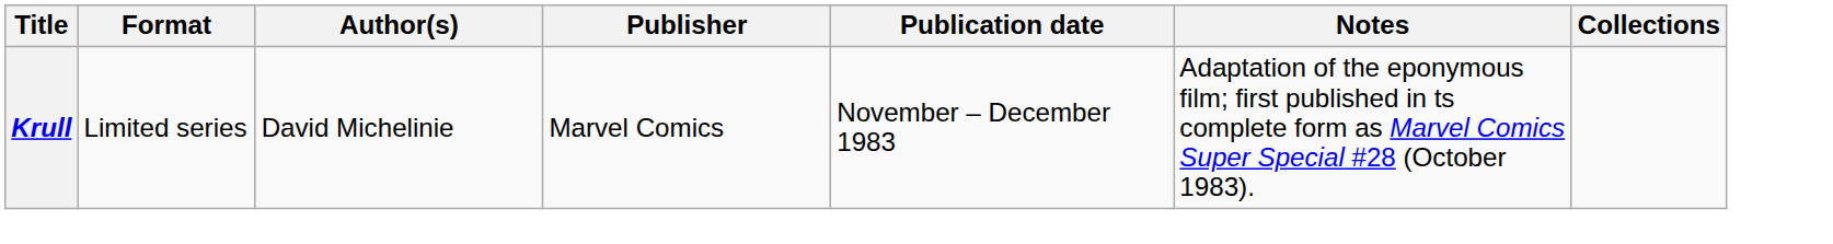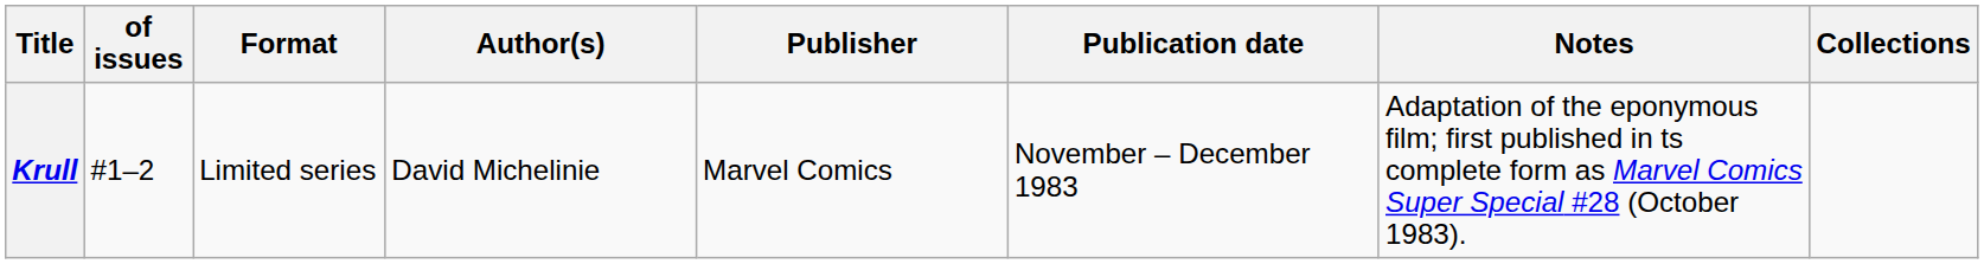+ column: of issues | #1–2
